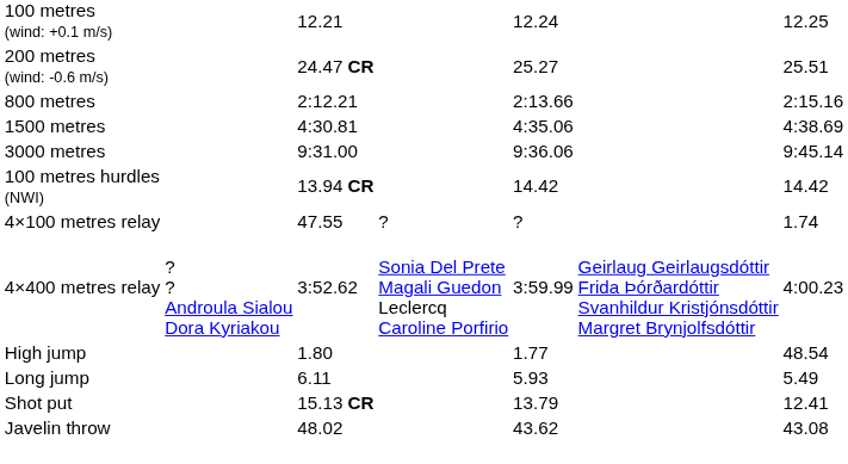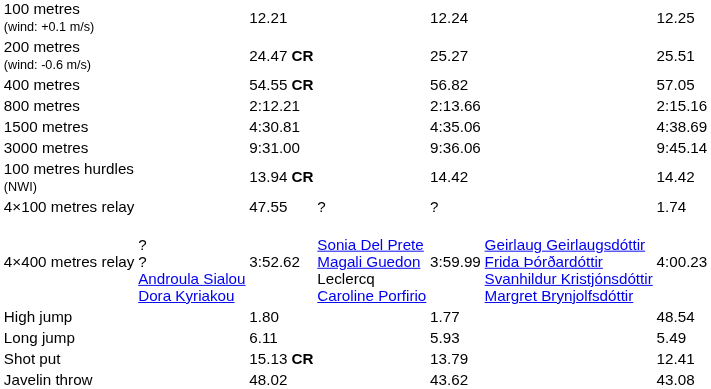+ row: 400 metres | 54.55 CR | 56.82 | 57.05
